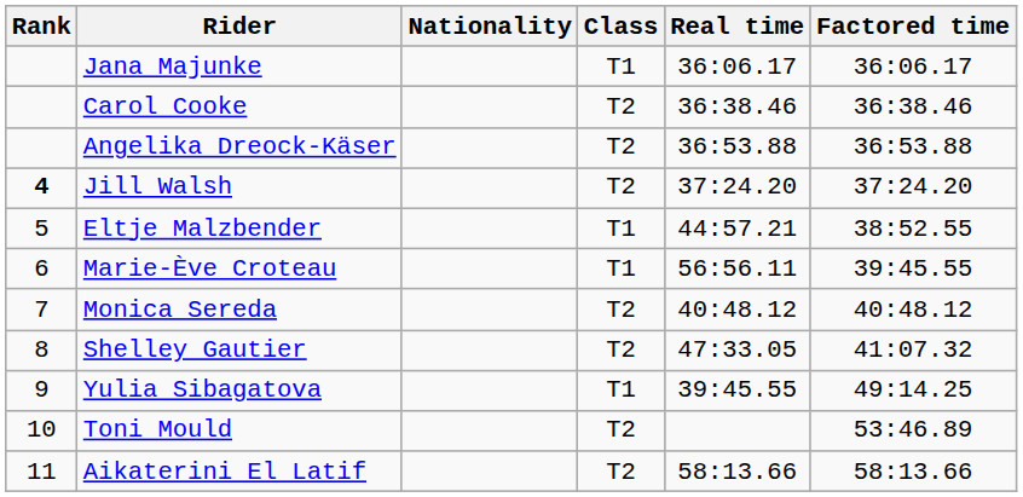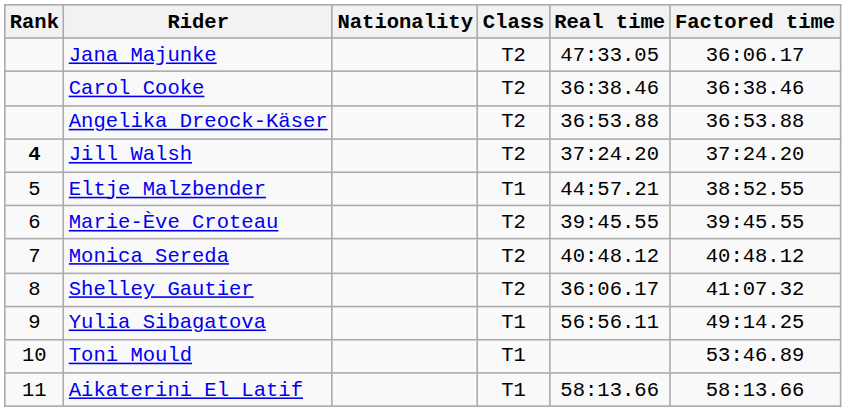Jana Majunke | Class: T1 -> T2
Jana Majunke | Real time: 36:06.17 -> 47:33.05
Marie-Ève Croteau | Class: T1 -> T2
Marie-Ève Croteau | Real time: 56:56.11 -> 39:45.55
Shelley Gautier | Real time: 47:33.05 -> 36:06.17
Yulia Sibagatova | Real time: 39:45.55 -> 56:56.11
Toni Mould | Class: T2 -> T1
Aikaterini El Latif | Class: T2 -> T1
